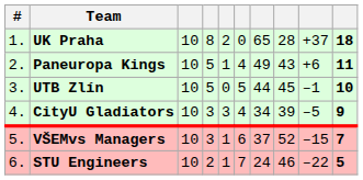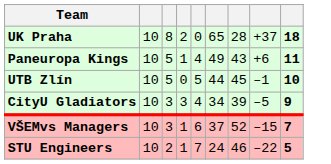- column: # | 1. | 2. | 3. | 4. | 5. | 6.
